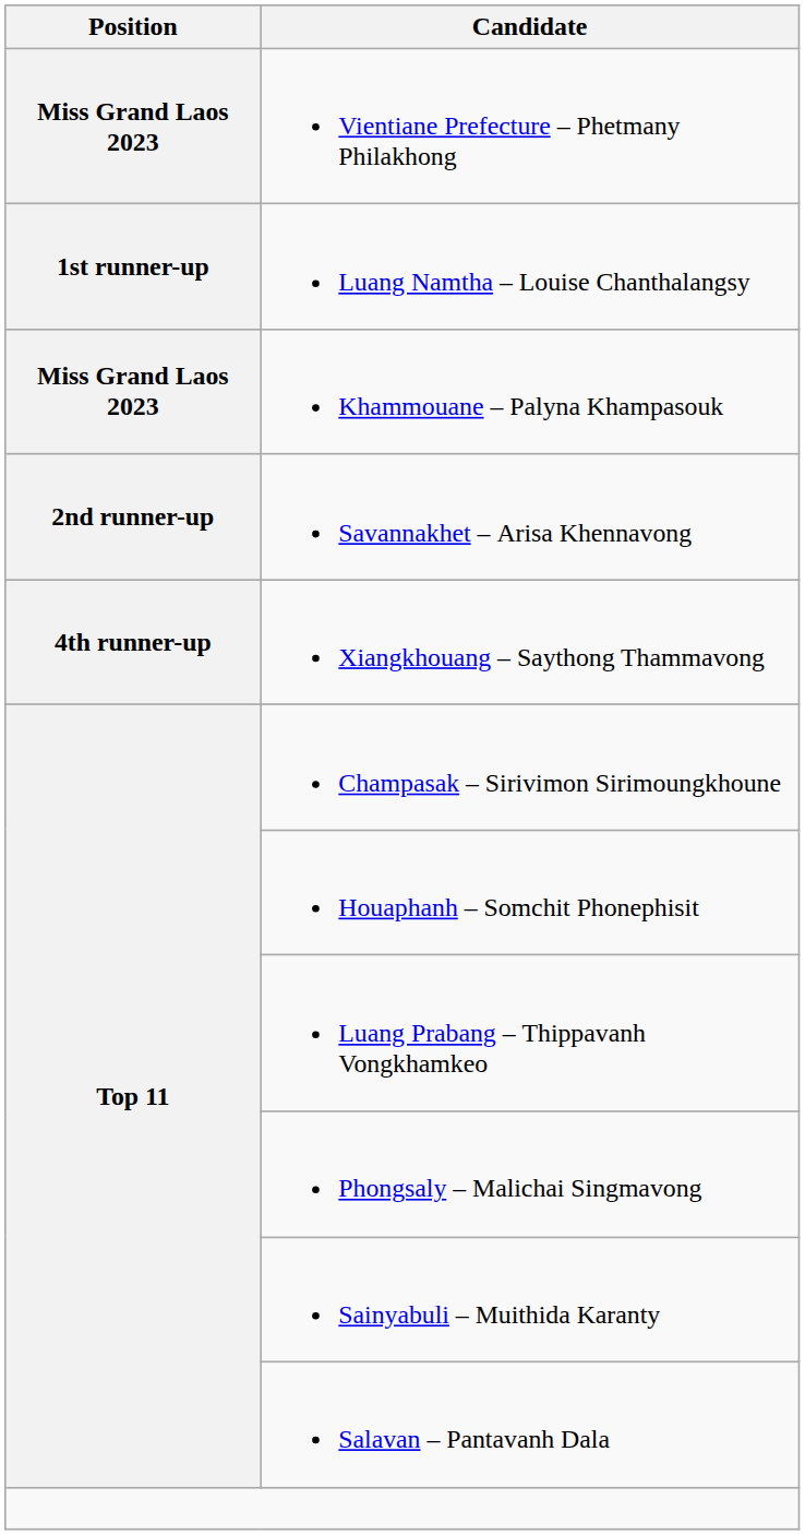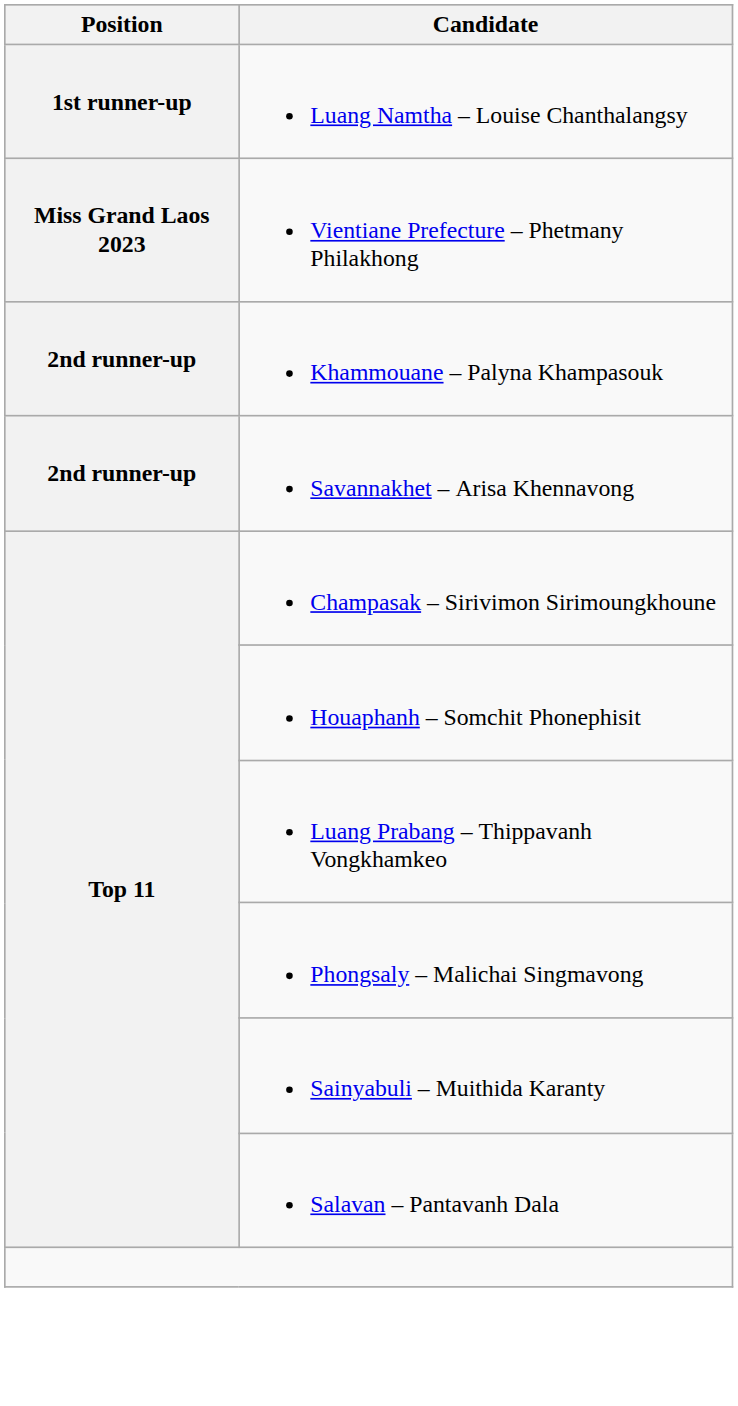rows swapped: Vientiane Prefecture – Phetmany Philakhong <-> Luang Namtha – Louise Chanthalangsy
Khammouane – Palyna Khampasouk | Position: Miss Grand Laos 2023 -> 2nd runner-up
- row: 4th runner-up | Xiangkhouang – Saythong Thammavong
